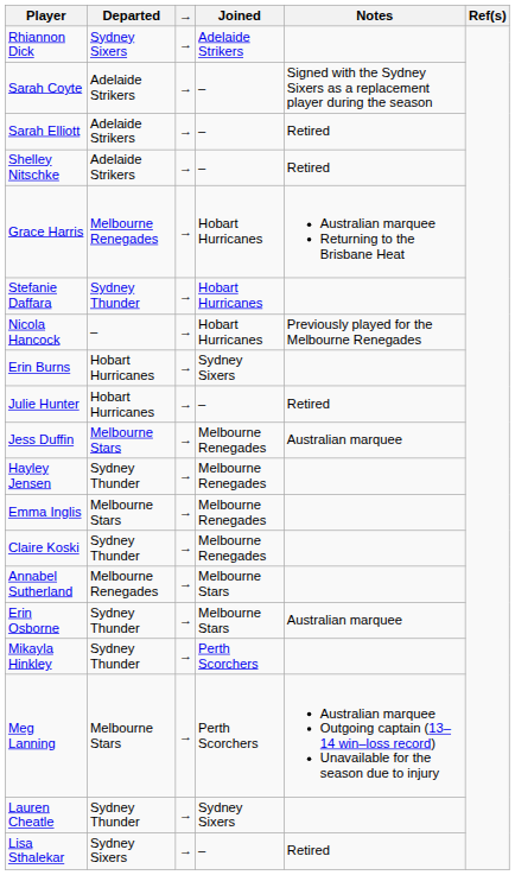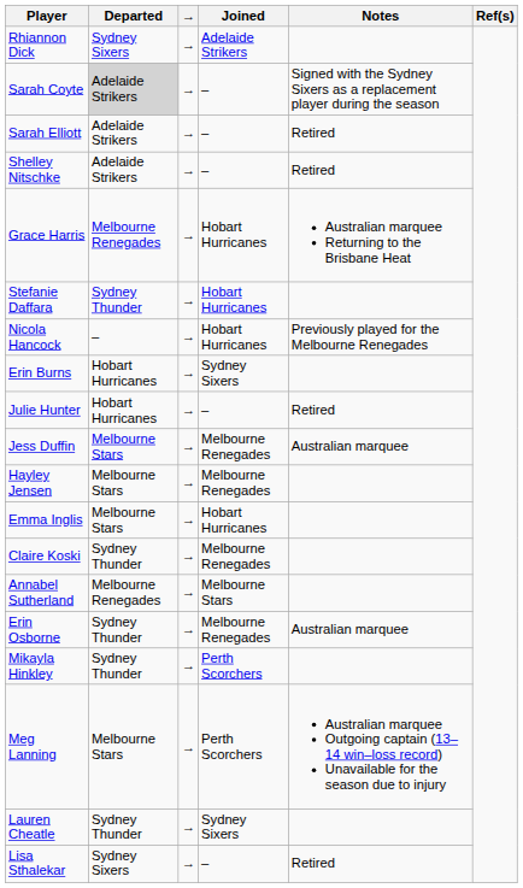Sarah Coyte | Departed: no background -> lightgrey background
Hayley Jensen | Departed: Sydney Thunder -> Melbourne Stars
Emma Inglis | Joined: Melbourne Renegades -> Hobart Hurricanes
Erin Osborne | Joined: Melbourne Stars -> Melbourne Renegades
